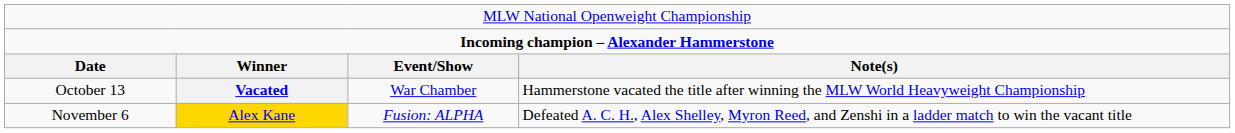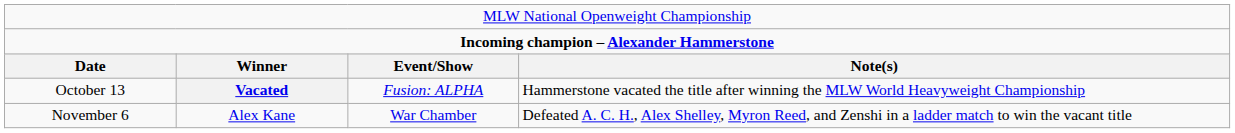October 13 | column 3: War Chamber -> Fusion: ALPHA
November 6 | column 2: gold background -> no background
November 6 | column 3: Fusion: ALPHA -> War Chamber
